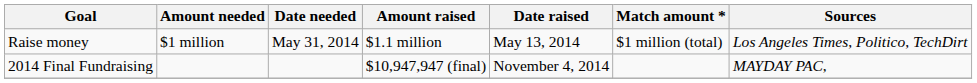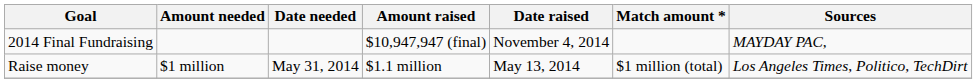rows swapped: Raise money <-> 2014 Final Fundraising
